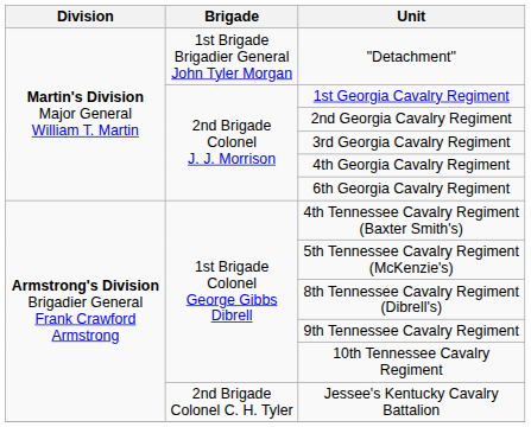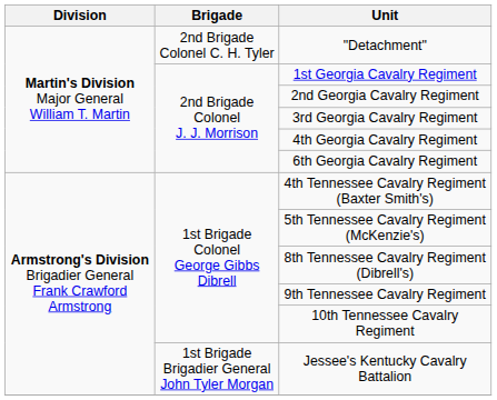"Detachment" | Brigade: 1st Brigade Brigadier General John Tyler Morgan -> 2nd Brigade Colonel C. H. Tyler
Jessee's Kentucky Cavalry Battalion | Brigade: 2nd Brigade Colonel C. H. Tyler -> 1st Brigade Brigadier General John Tyler Morgan
